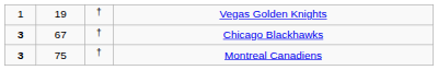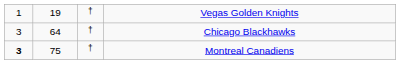Chicago Blackhawks | column 1: bold -> normal
Chicago Blackhawks | column 2: 67 -> 64
